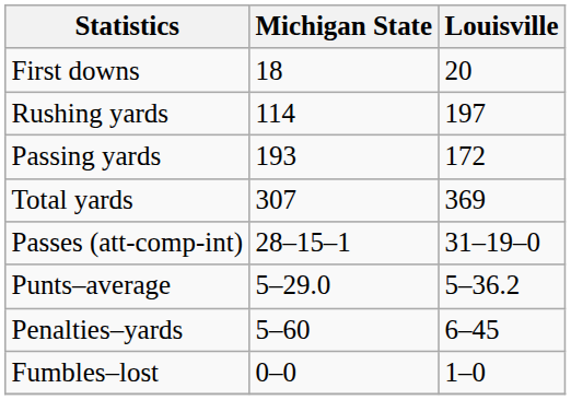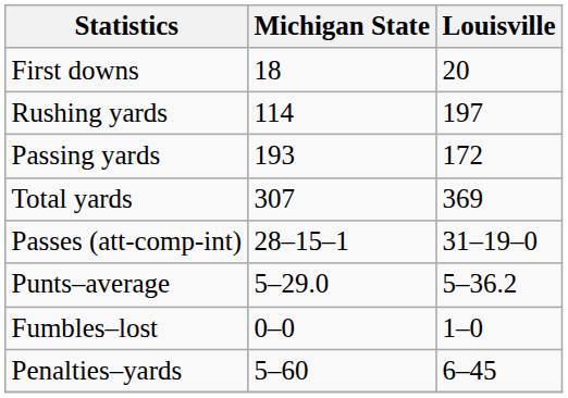rows swapped: Fumbles–lost <-> Penalties–yards
